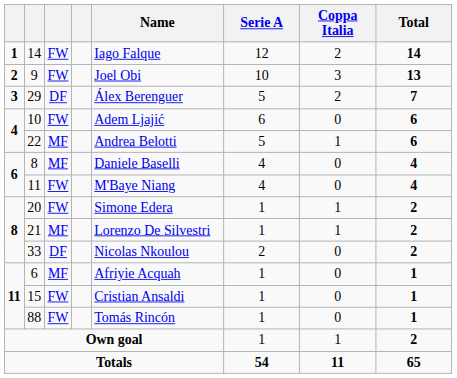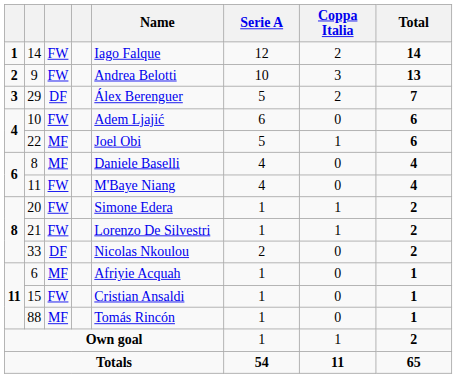9 | Name: Joel Obi -> Andrea Belotti
22 | Name: Andrea Belotti -> Joel Obi
21 | column 3: MF -> FW
88 | column 3: FW -> MF
